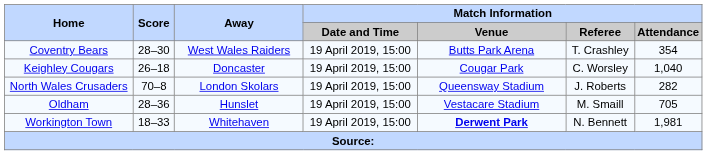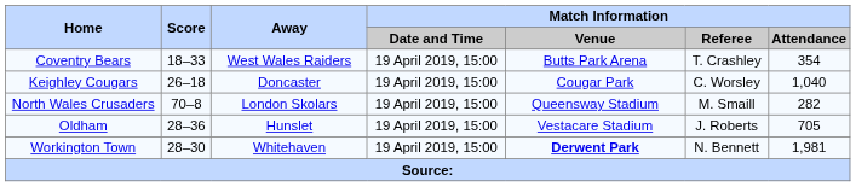Coventry Bears | Score: 28–30 -> 18–33
North Wales Crusaders | Match Information / Referee: J. Roberts -> M. Smaill
Oldham | Match Information / Referee: M. Smaill -> J. Roberts
Workington Town | Score: 18–33 -> 28–30
